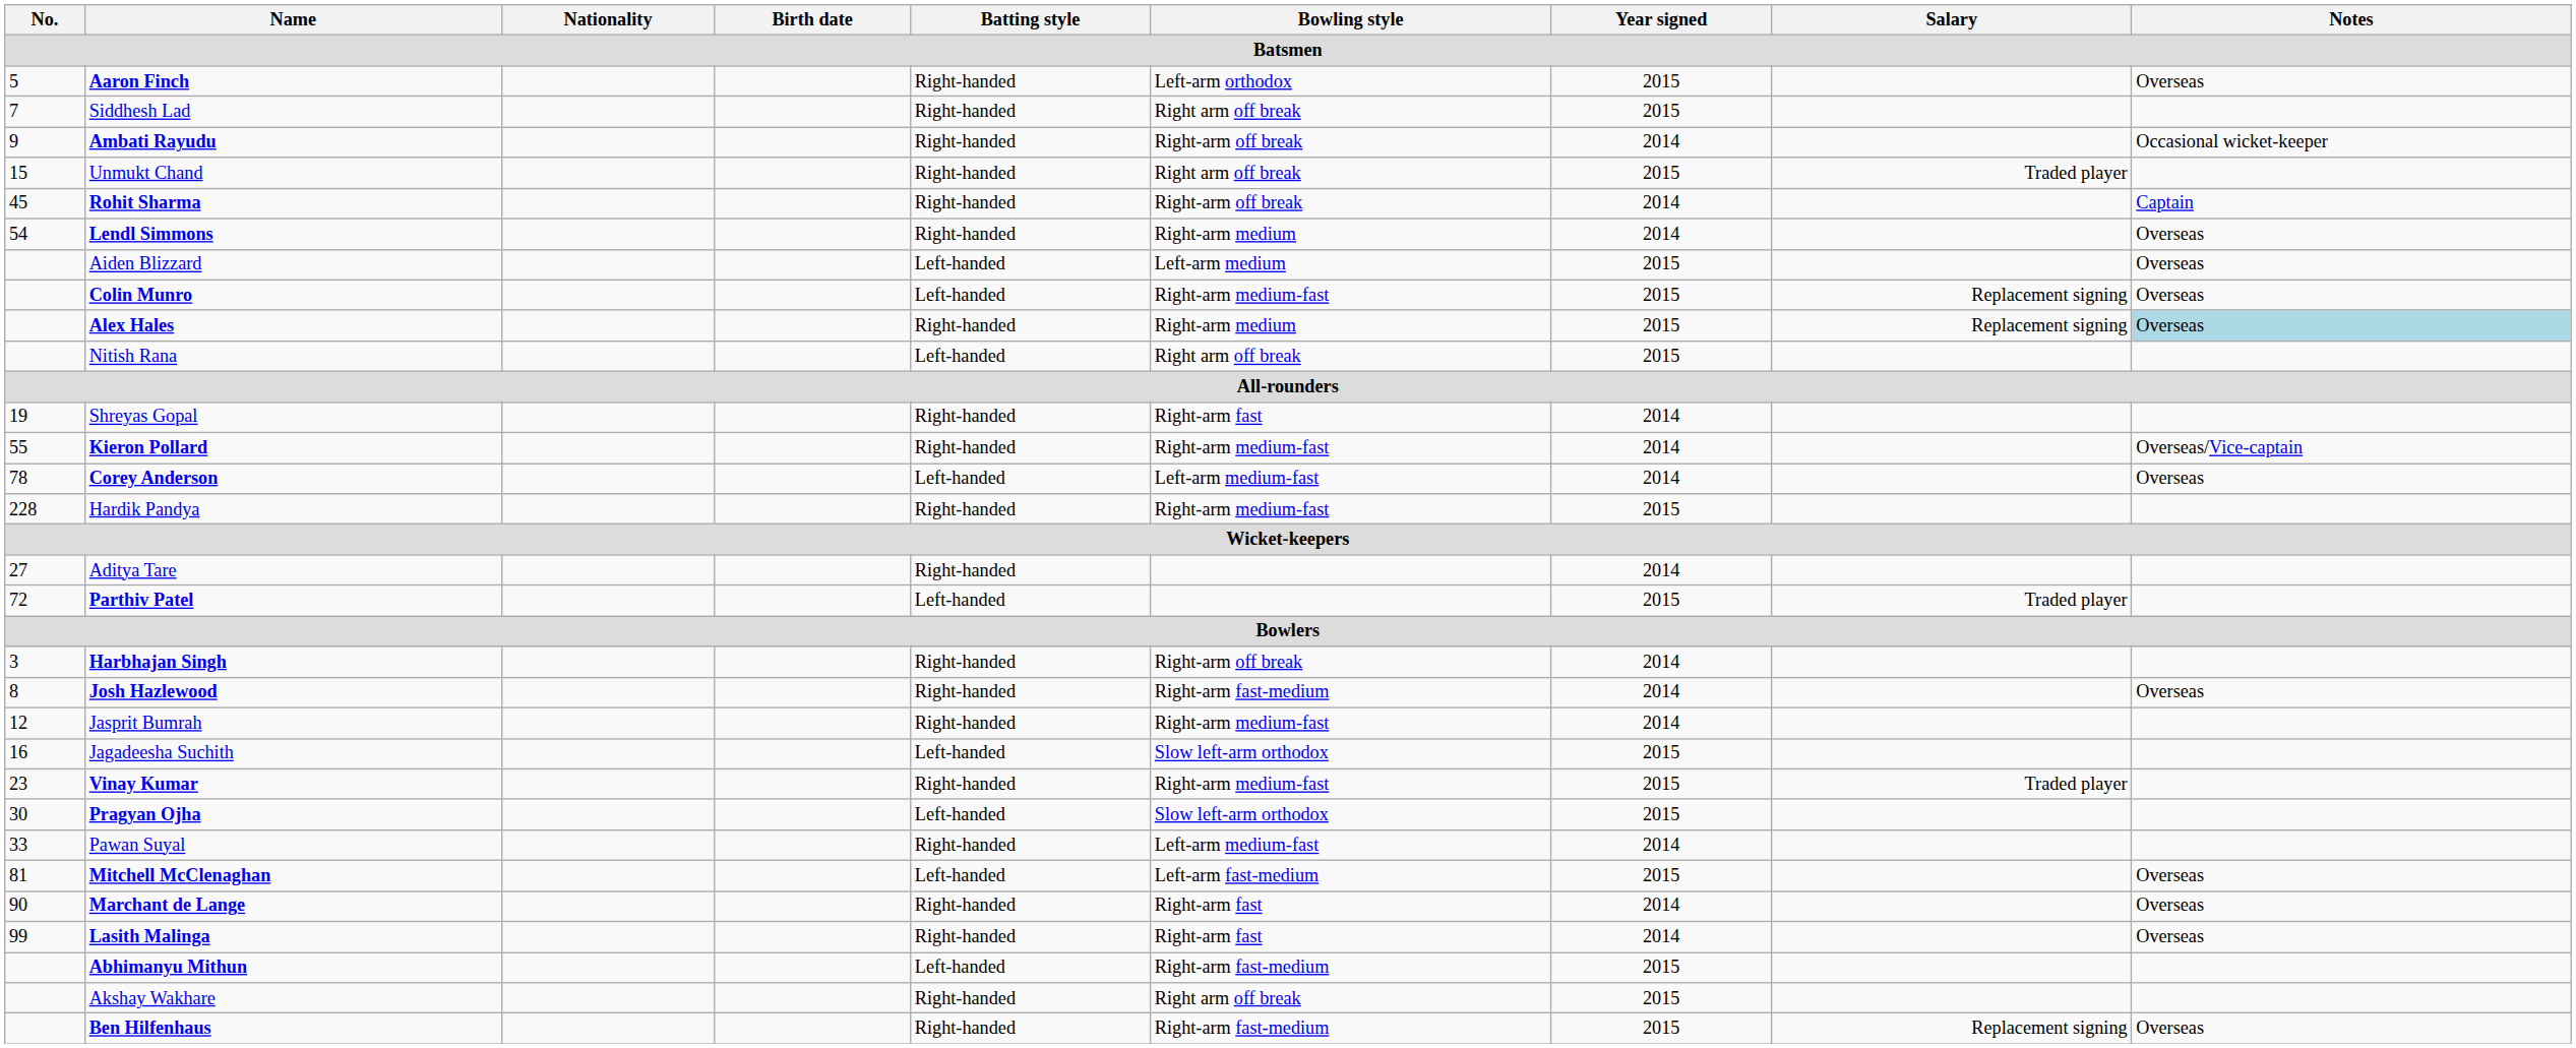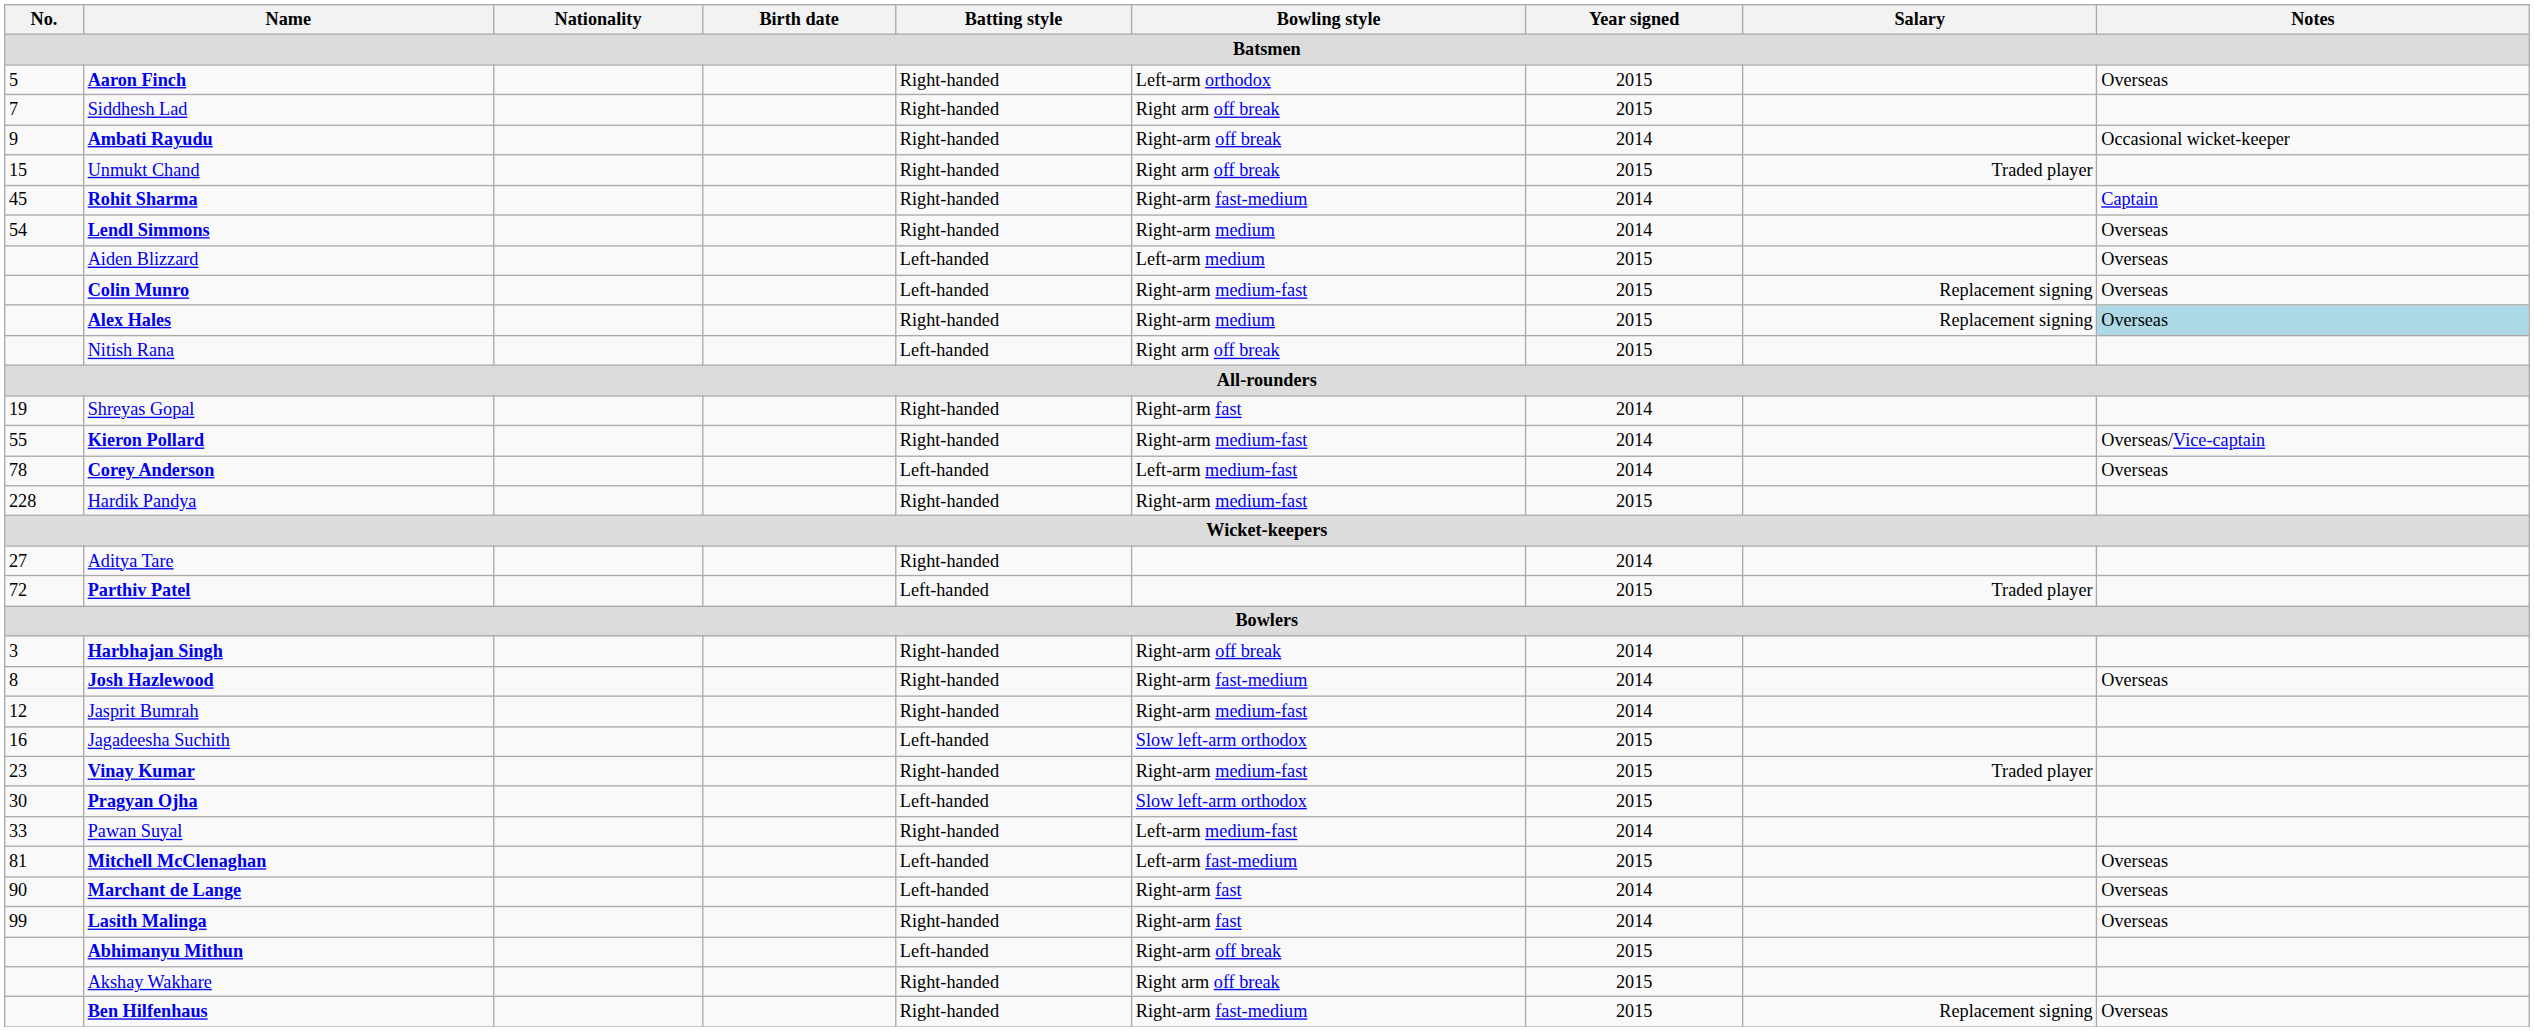Rohit Sharma | Bowling style: Right-arm off break -> Right-arm fast-medium
Marchant de Lange | Batting style: Right-handed -> Left-handed
Abhimanyu Mithun | Bowling style: Right-arm fast-medium -> Right-arm off break
